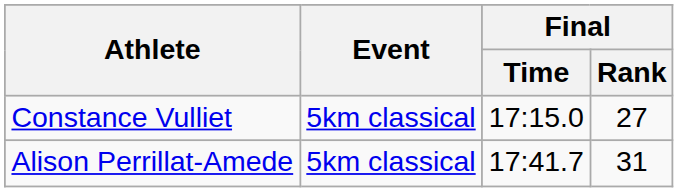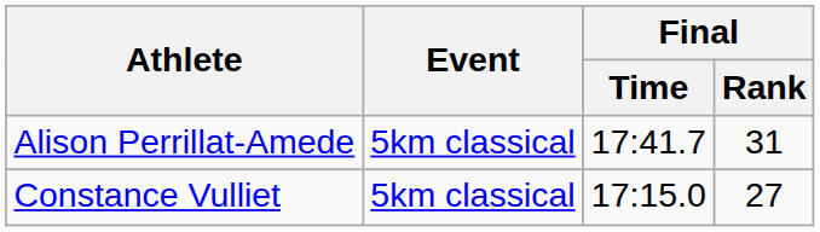rows swapped: Alison Perrillat-Amede <-> Constance Vulliet
